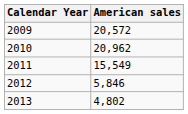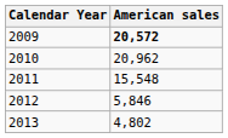2009 | American sales: normal -> bold
2011 | American sales: 15,549 -> 15,548
